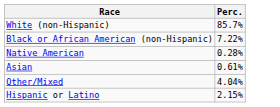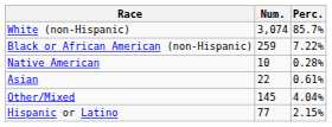+ column: Num. | 3,074 | 259 | 10 | 22 | 145 | 77
